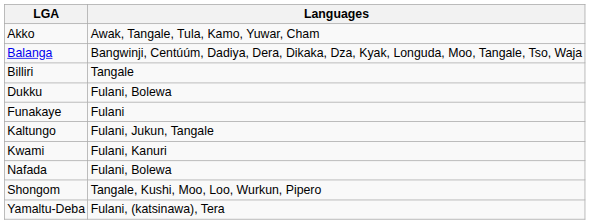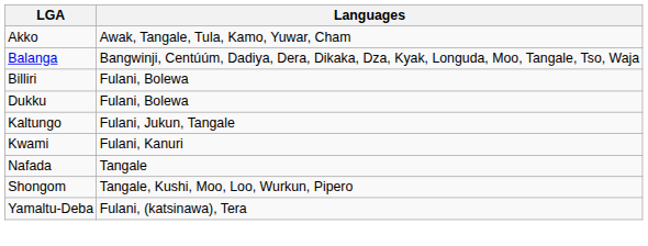Billiri | Languages: Tangale -> Fulani, Bolewa
- row: Funakaye | Fulani
Nafada | Languages: Fulani, Bolewa -> Tangale
